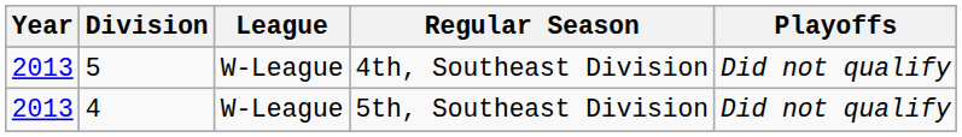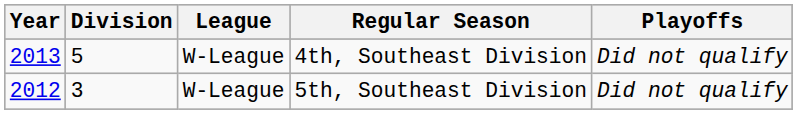5th, Southeast Division | Year: 2013 -> 2012
5th, Southeast Division | Division: 4 -> 3
